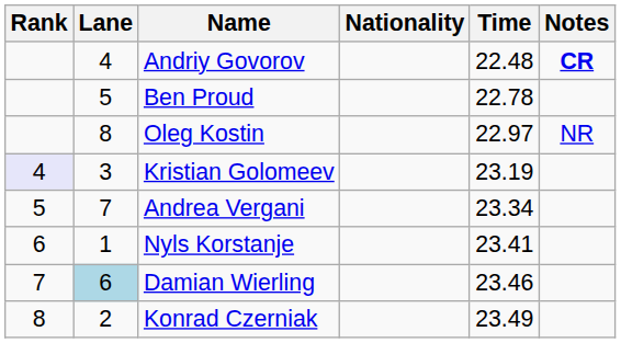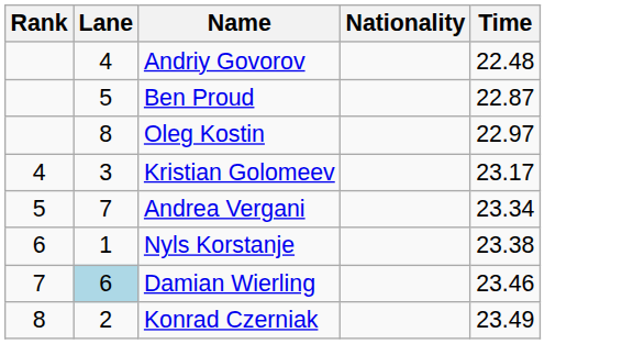- column: Notes | CR | NR
Ben Proud | Time: 22.78 -> 22.87
Kristian Golomeev | Rank: lavender background -> no background
Kristian Golomeev | Time: 23.19 -> 23.17
Nyls Korstanje | Time: 23.41 -> 23.38
